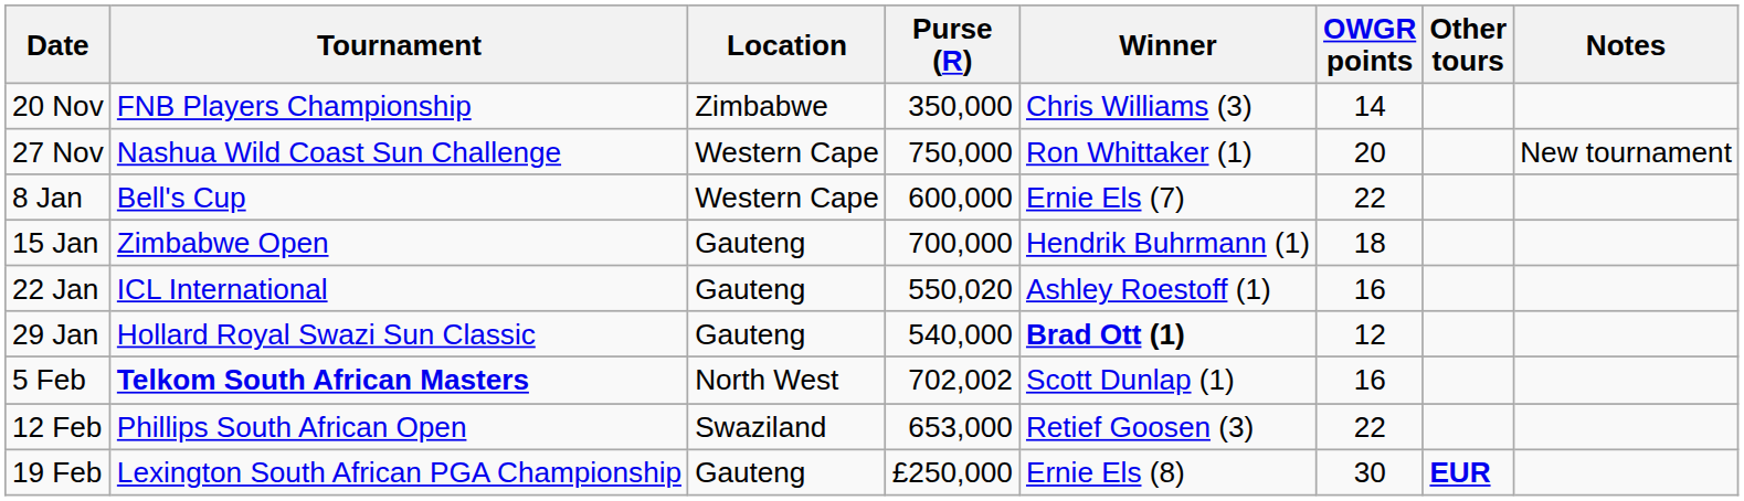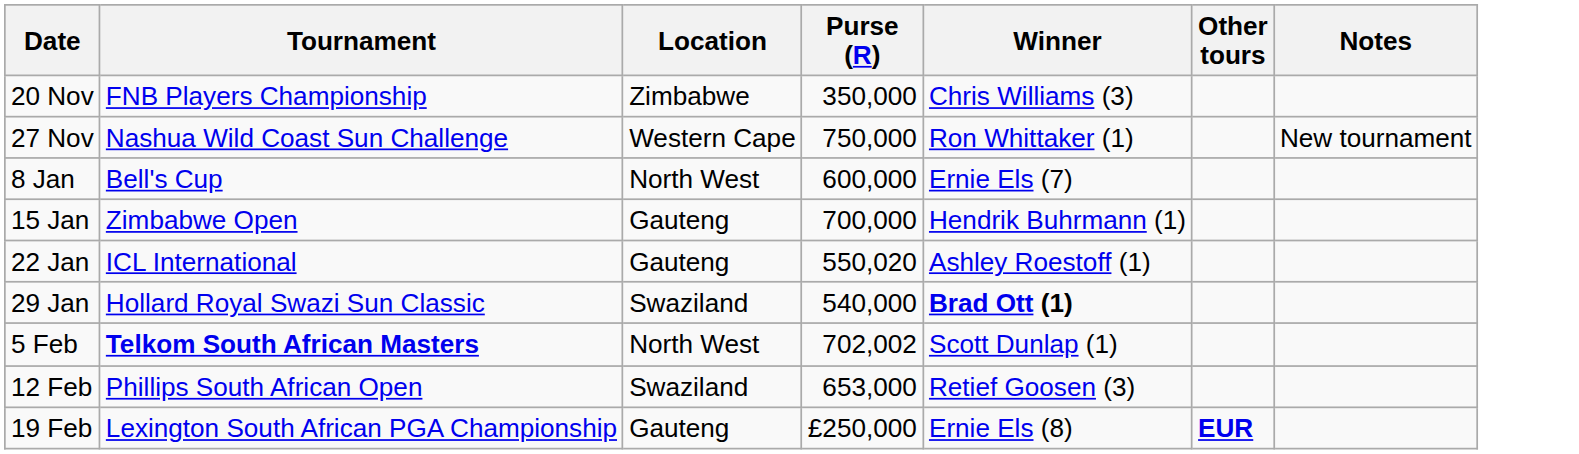- column: OWGR points | 14 | 20 | 22 | 18 | 16 | 12 | 16 | 22 | 30
8 Jan | Location: Western Cape -> North West
29 Jan | Location: Gauteng -> Swaziland
